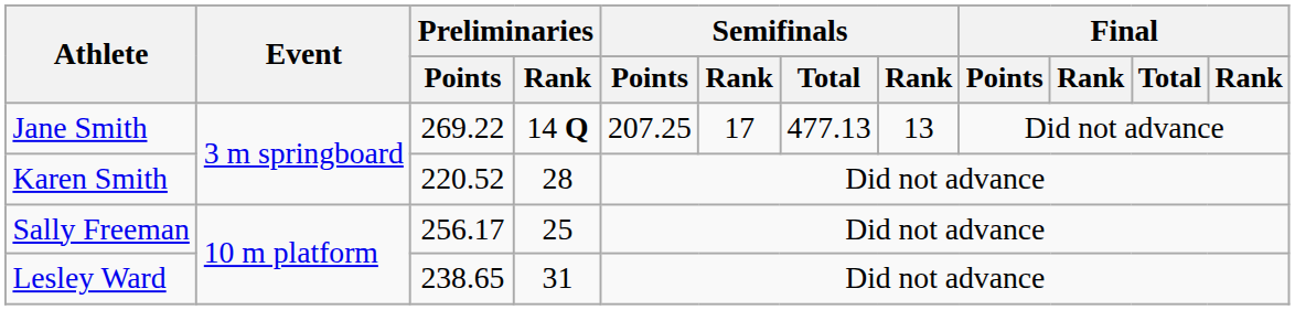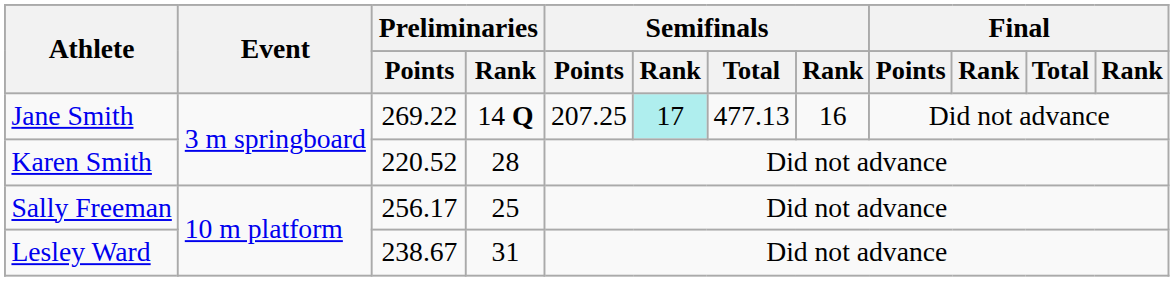Jane Smith | column 6: no background -> paleturquoise background
Jane Smith | column 8: 13 -> 16
Lesley Ward | Preliminaries / Points: 238.65 -> 238.67
